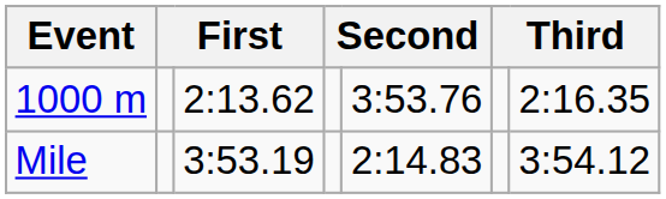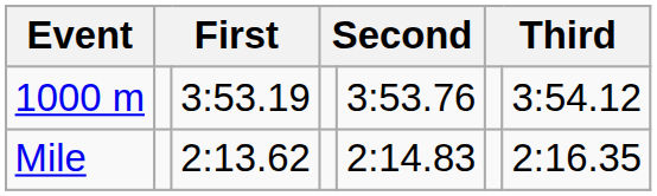1000 m | column 3: 2:13.62 -> 3:53.19
1000 m | column 7: 2:16.35 -> 3:54.12
Mile | column 3: 3:53.19 -> 2:13.62
Mile | column 7: 3:54.12 -> 2:16.35
